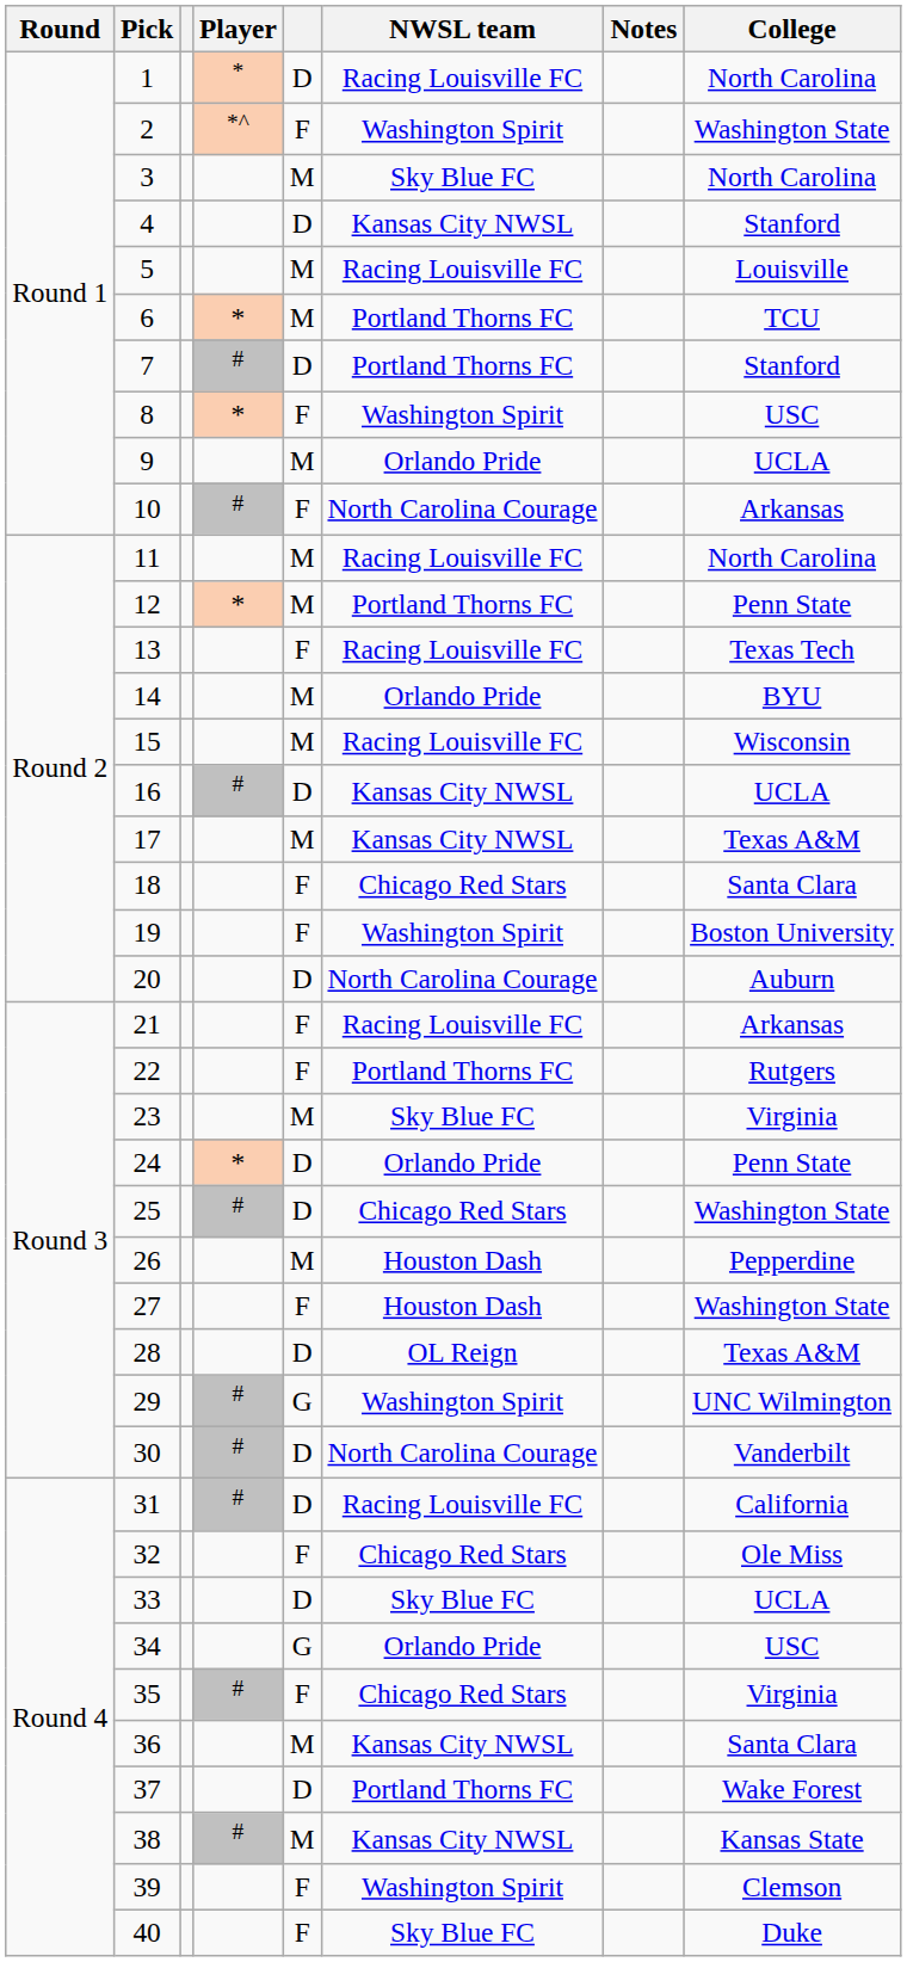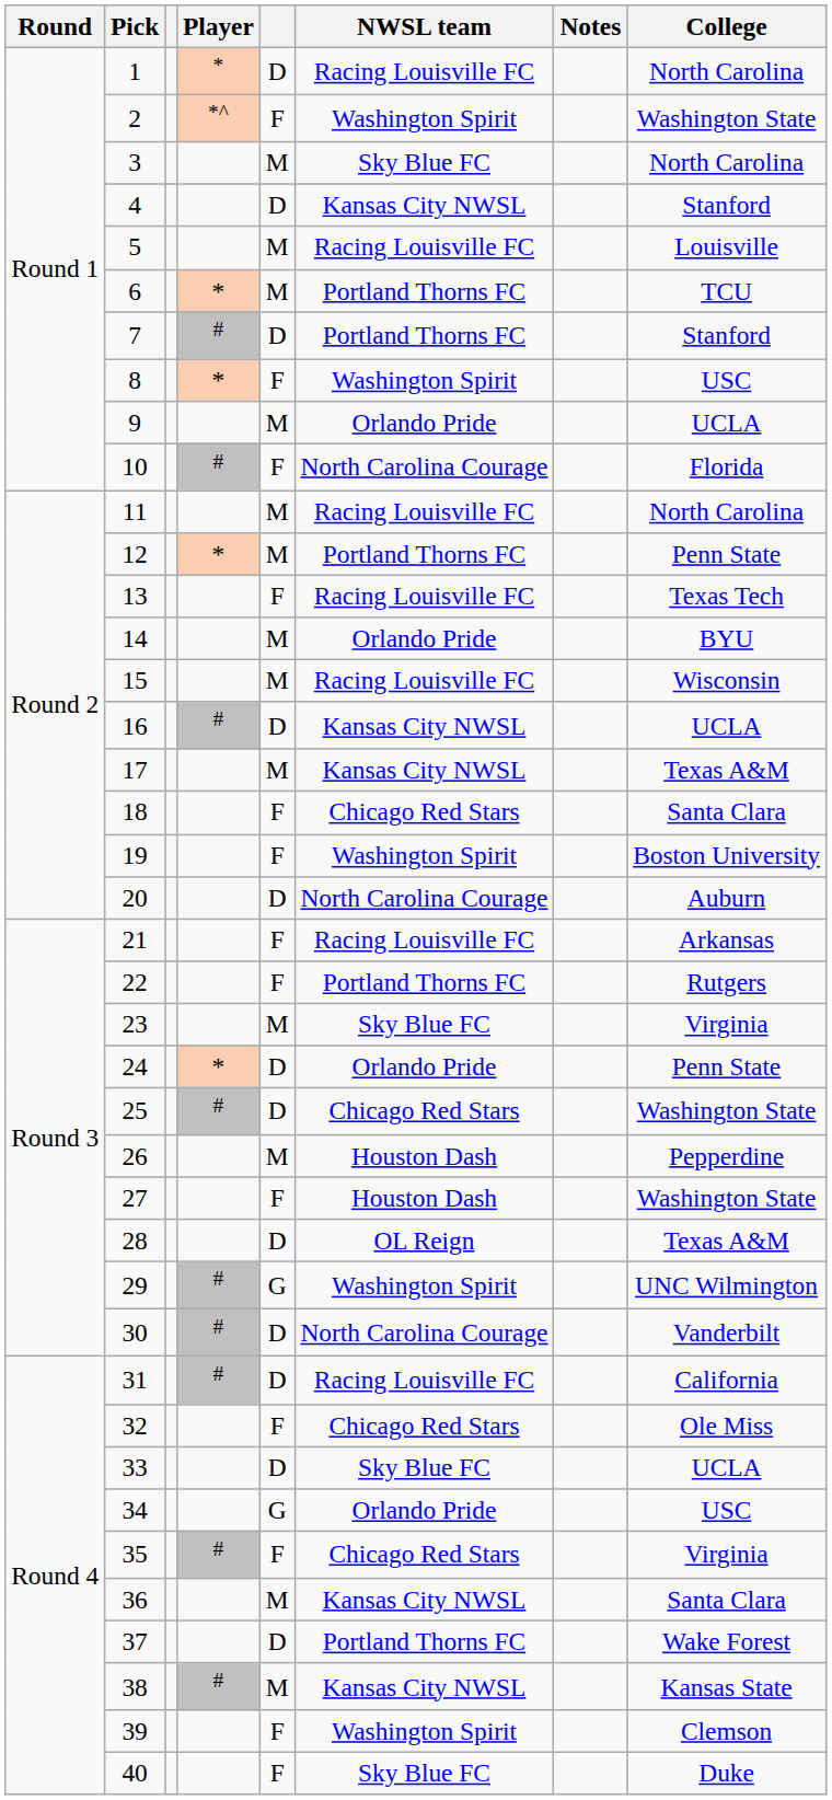10 | College: Arkansas -> Florida
